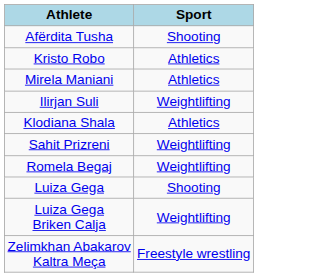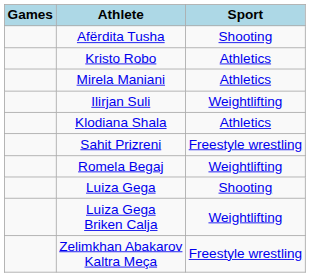+ column: Games
Sahit Prizreni | Sport: Weightlifting -> Freestyle wrestling
